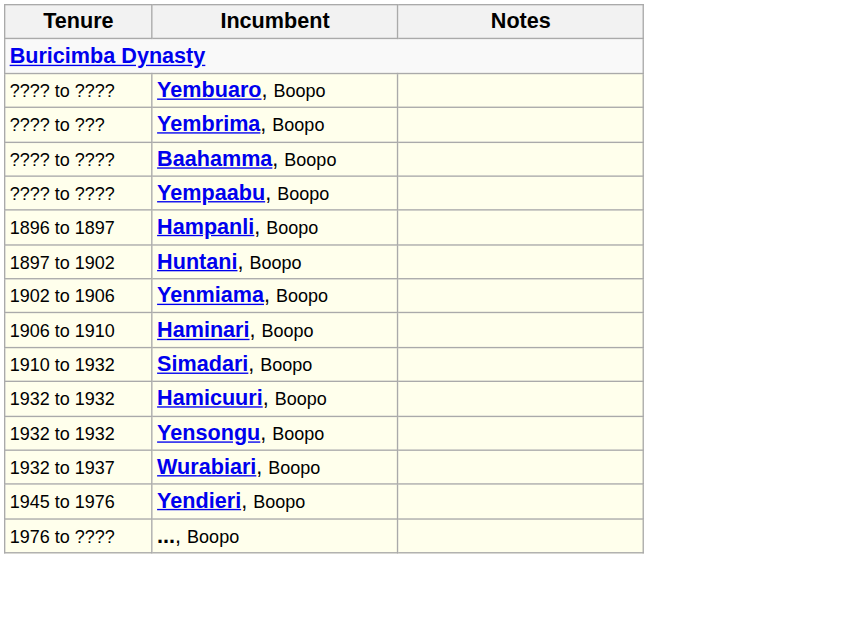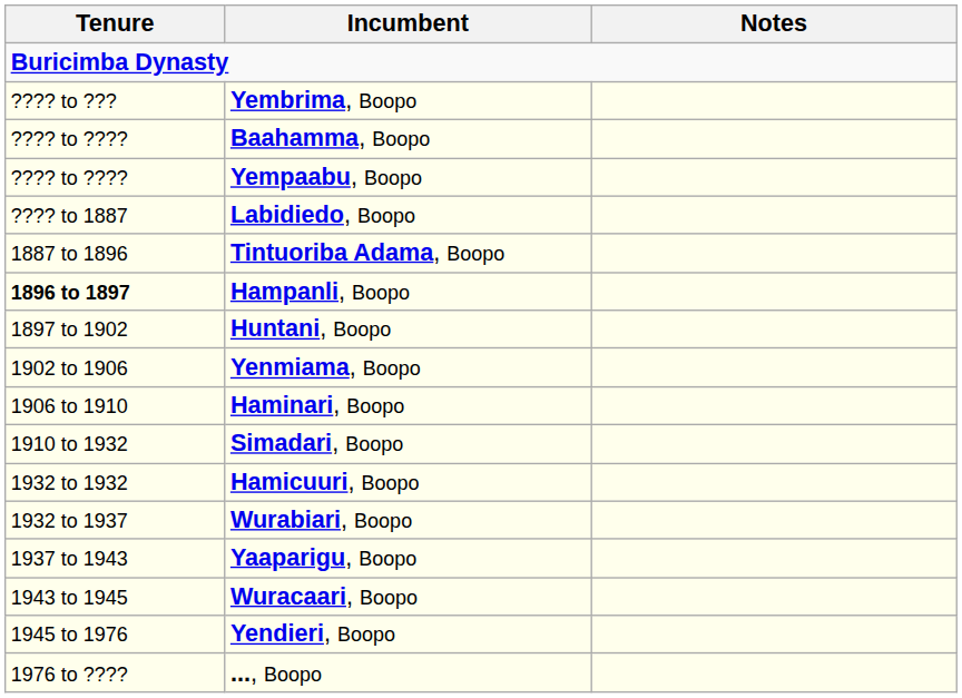- row: ???? to ???? | Yembuaro, Boopo
+ row: ???? to 1887 | Labidiedo, Boopo
+ row: 1887 to 1896 | Tintuoriba Adama, Boopo
Hampanli, Boopo | Tenure: normal -> bold
- row: 1932 to 1932 | Yensongu, Boopo
+ row: 1937 to 1943 | Yaaparigu, Boopo
+ row: 1943 to 1945 | Wuracaari, Boopo
